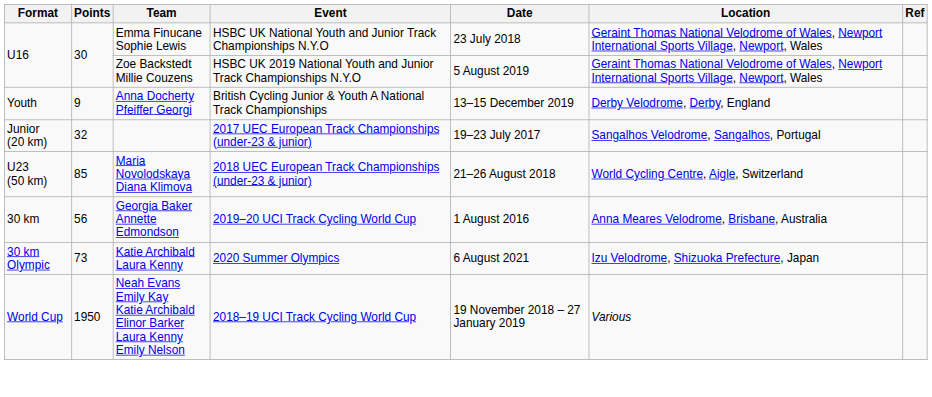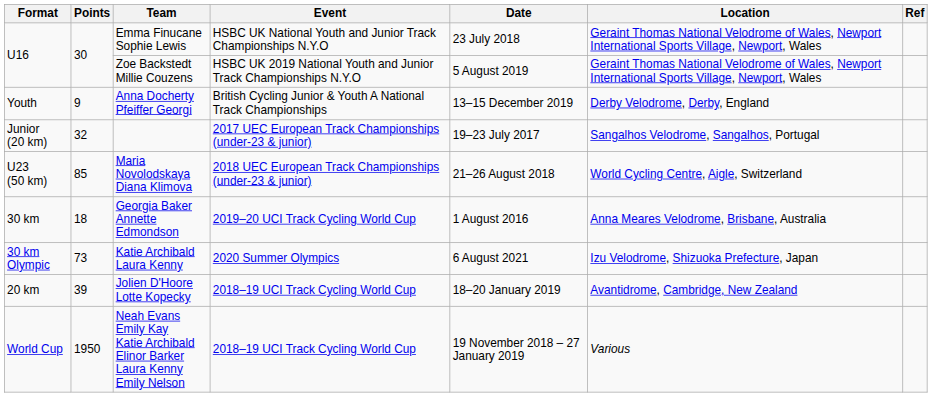Georgia Baker Annette Edmondson | Points: 56 -> 18
+ row: 20 km | 39 | Jolien D'Hoore Lotte Kopecky | 2018–19 UCI Track Cycling World Cup | 18–20 January 2019 | Avantidrome, Cambridge, New Zealand
